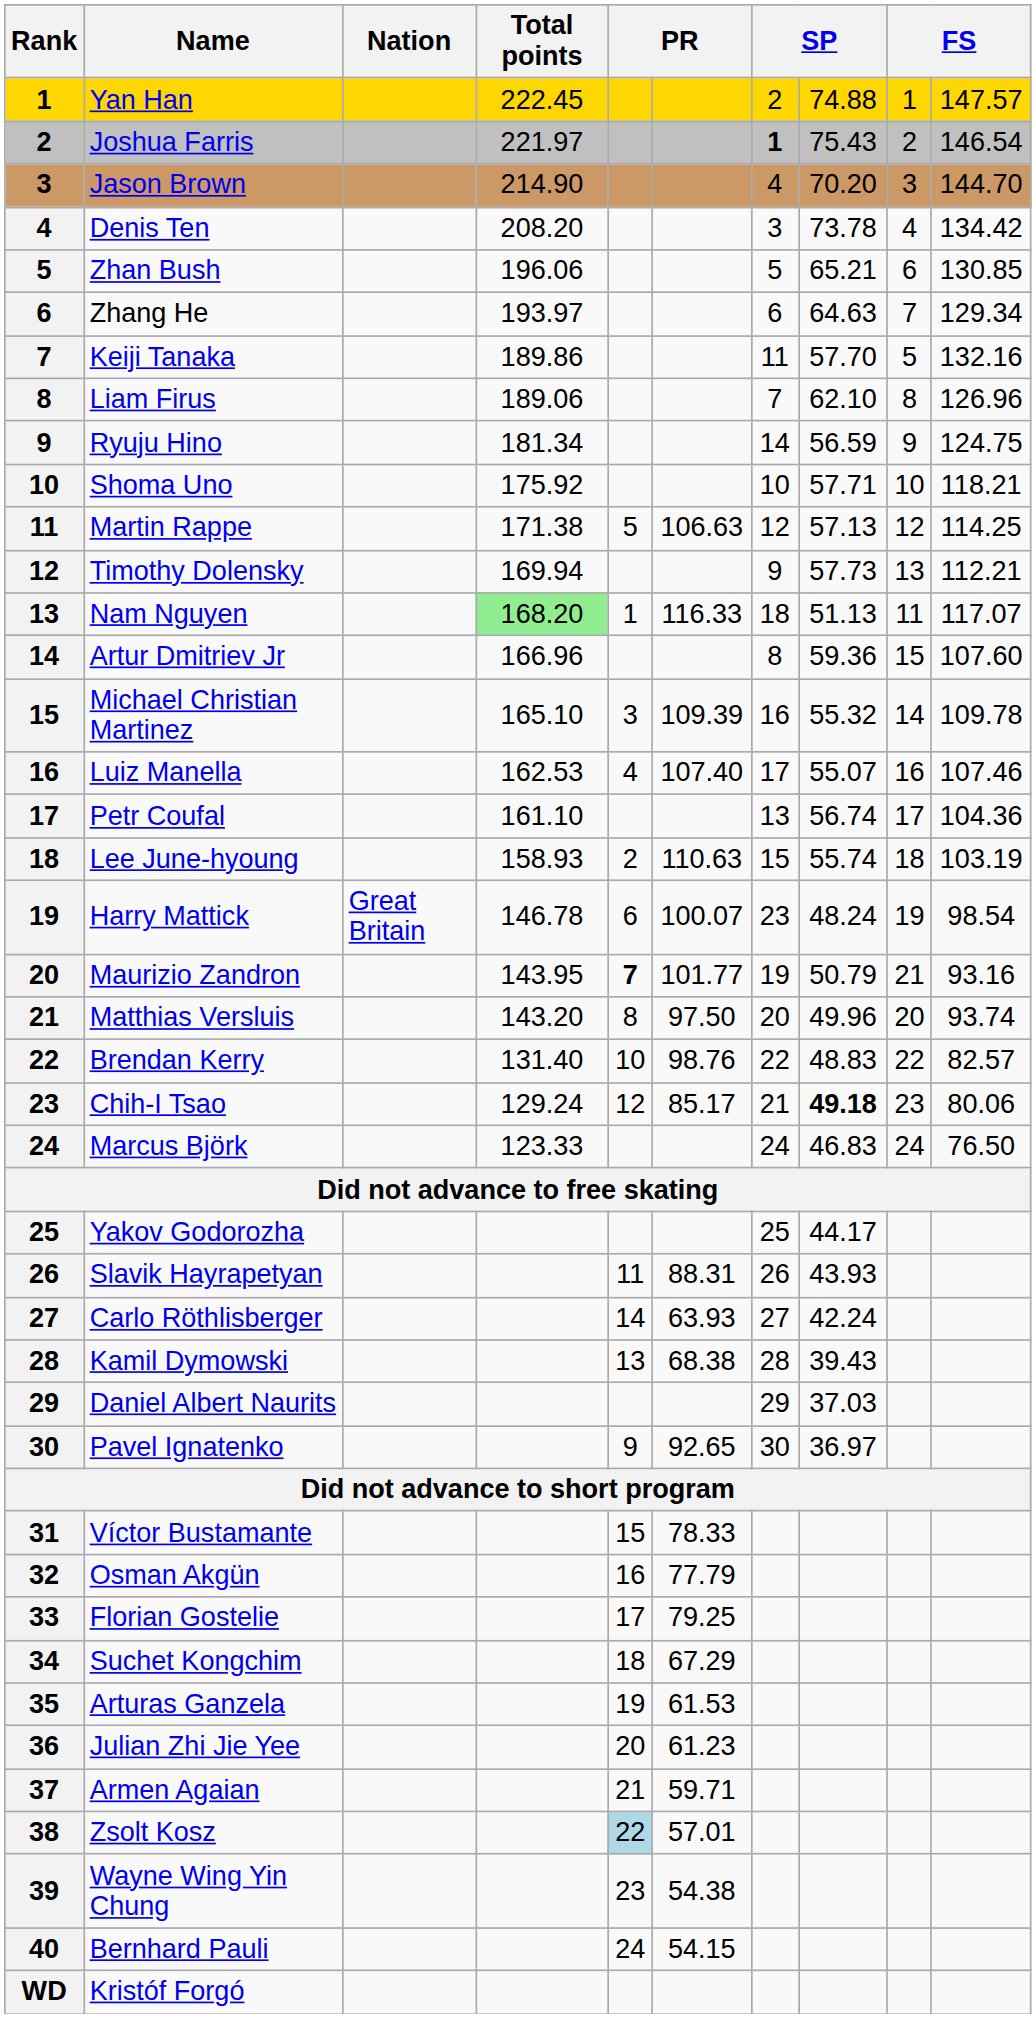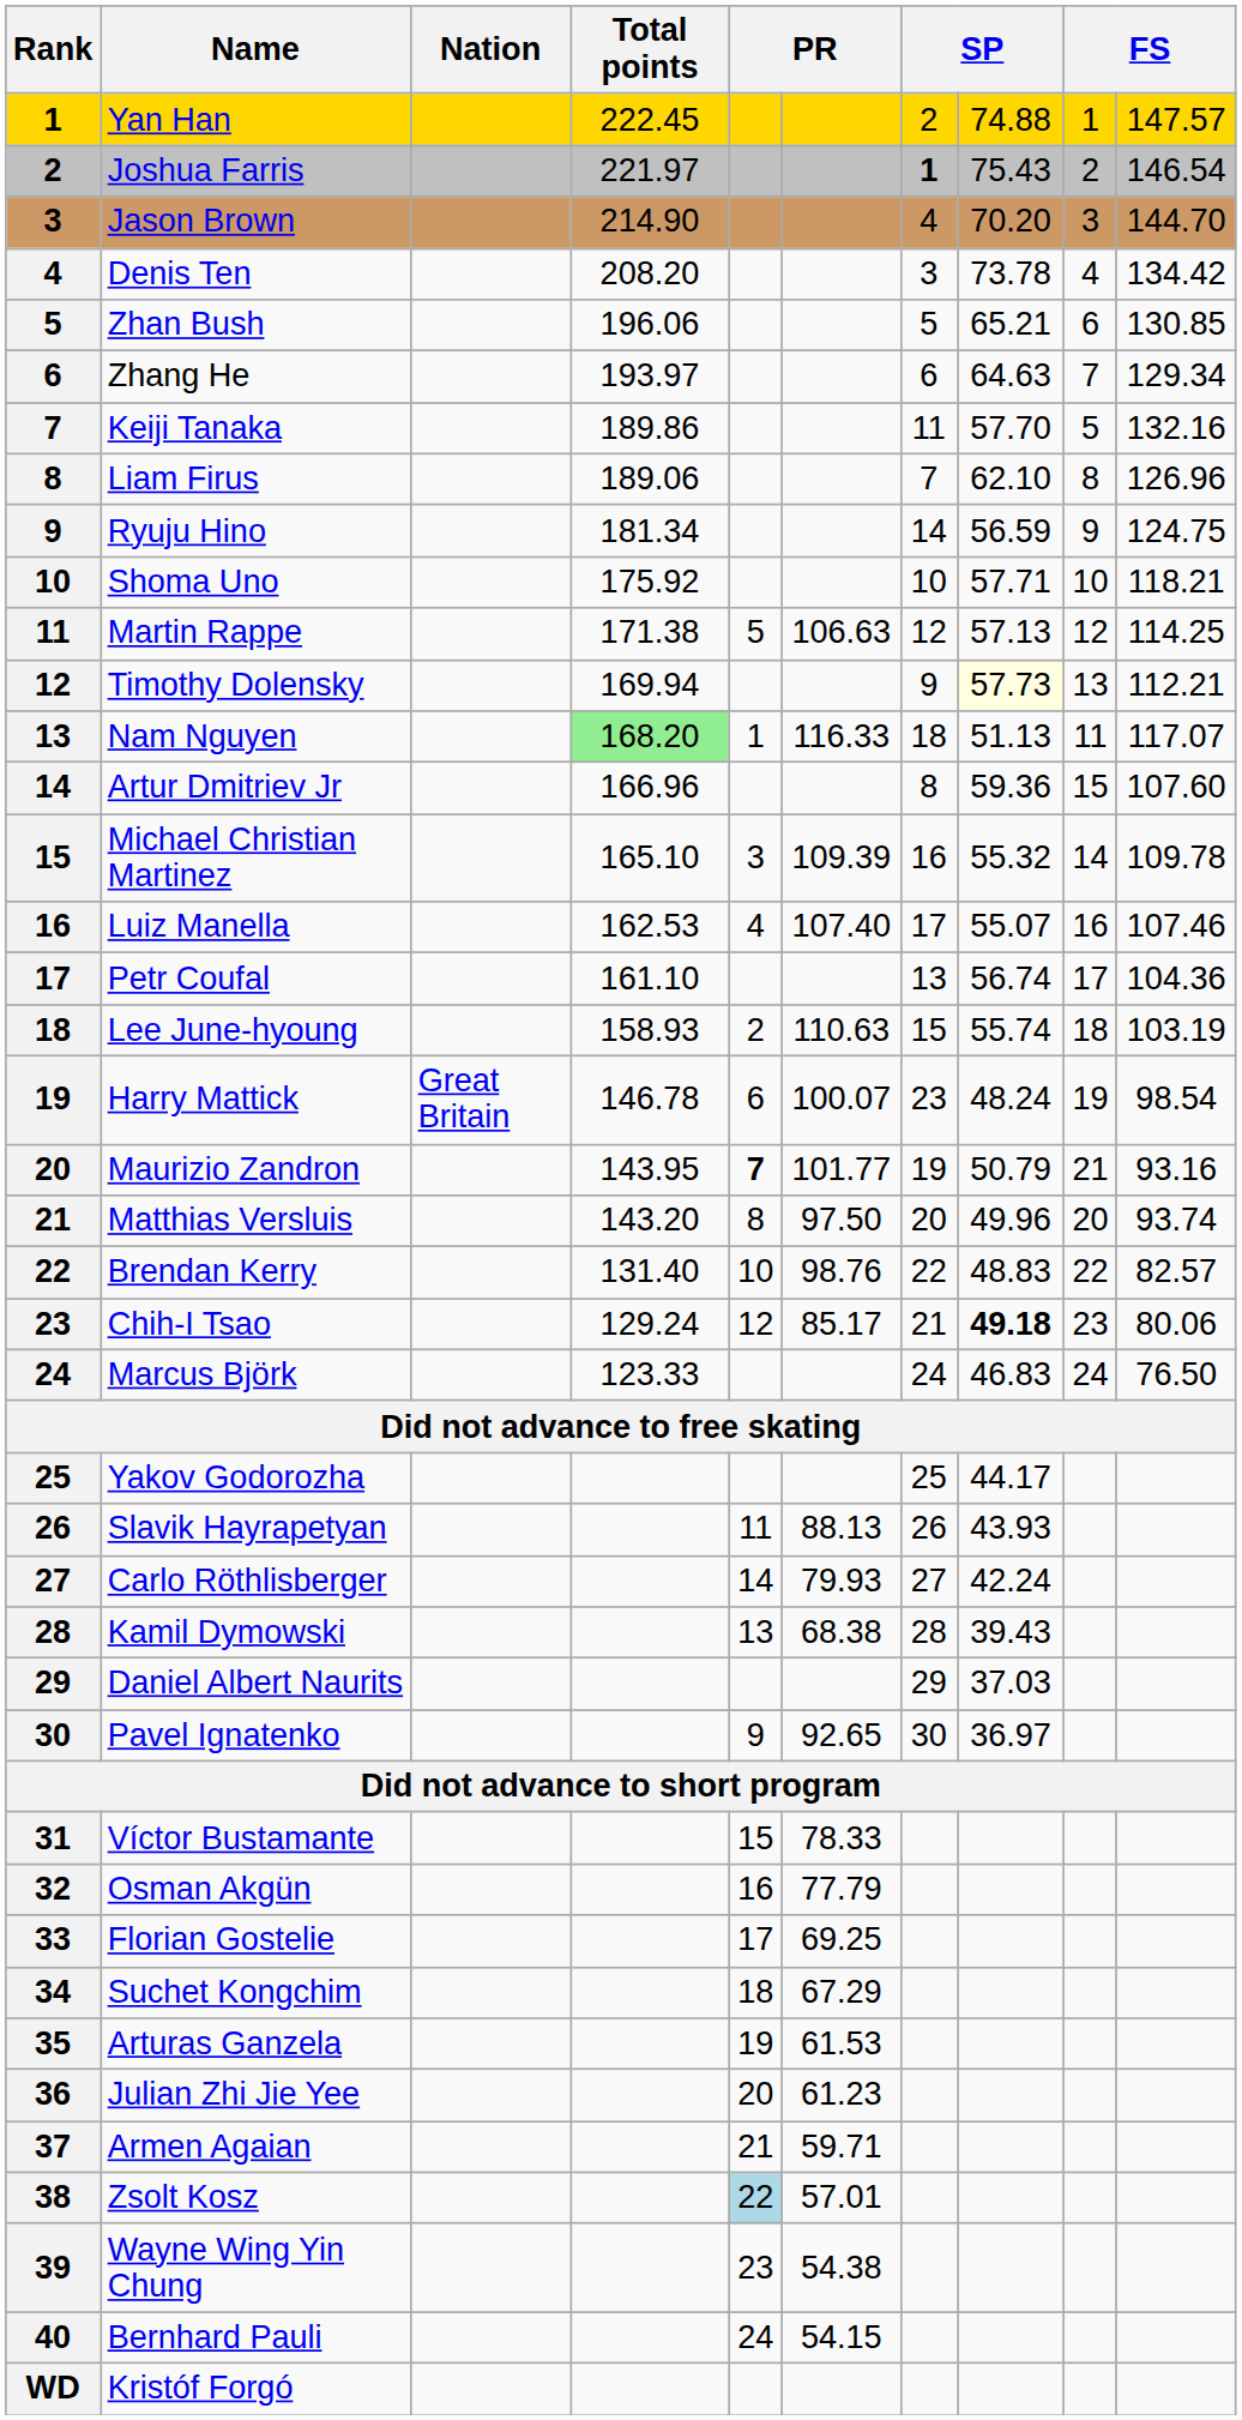Timothy Dolensky | column 8: no background -> lightyellow background
Slavik Hayrapetyan | column 6: 88.31 -> 88.13
Carlo Röthlisberger | column 6: 63.93 -> 79.93
Florian Gostelie | column 6: 79.25 -> 69.25
